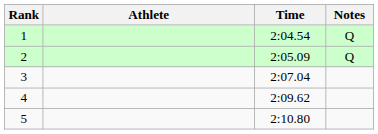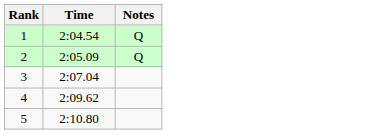- column: Athlete
